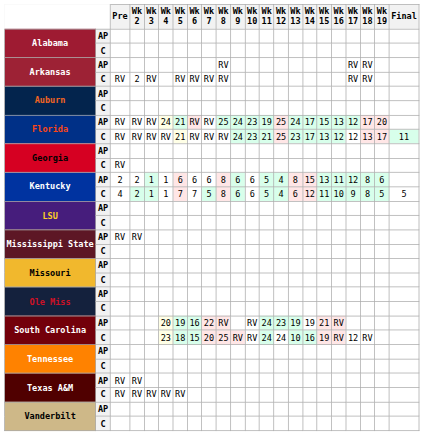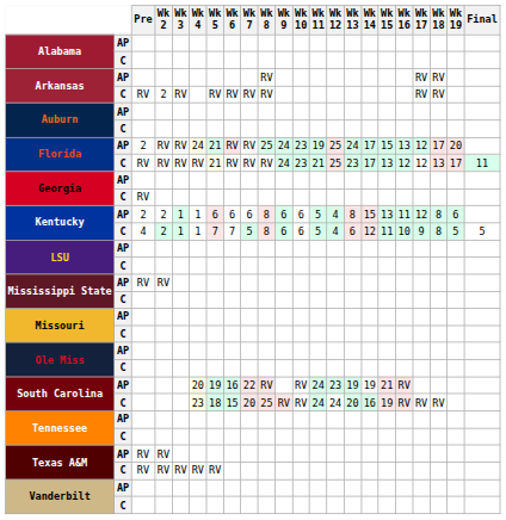Florida / AP | Pre: RV -> 2
South Carolina / C | Wk 13: 10 -> 20
South Carolina / C | Wk 17: 12 -> RV
